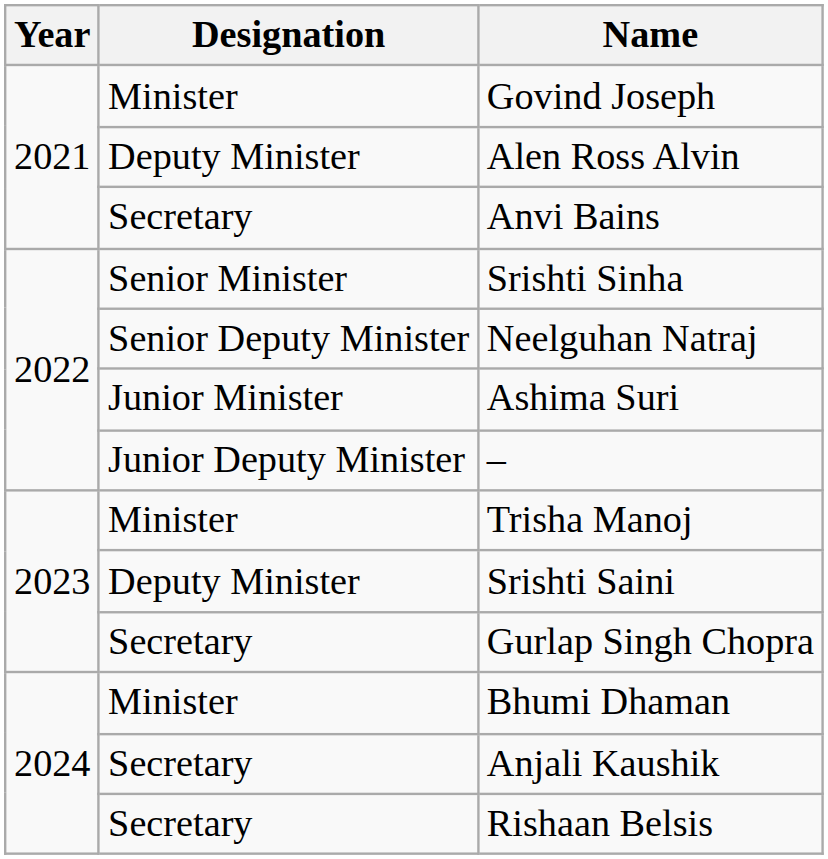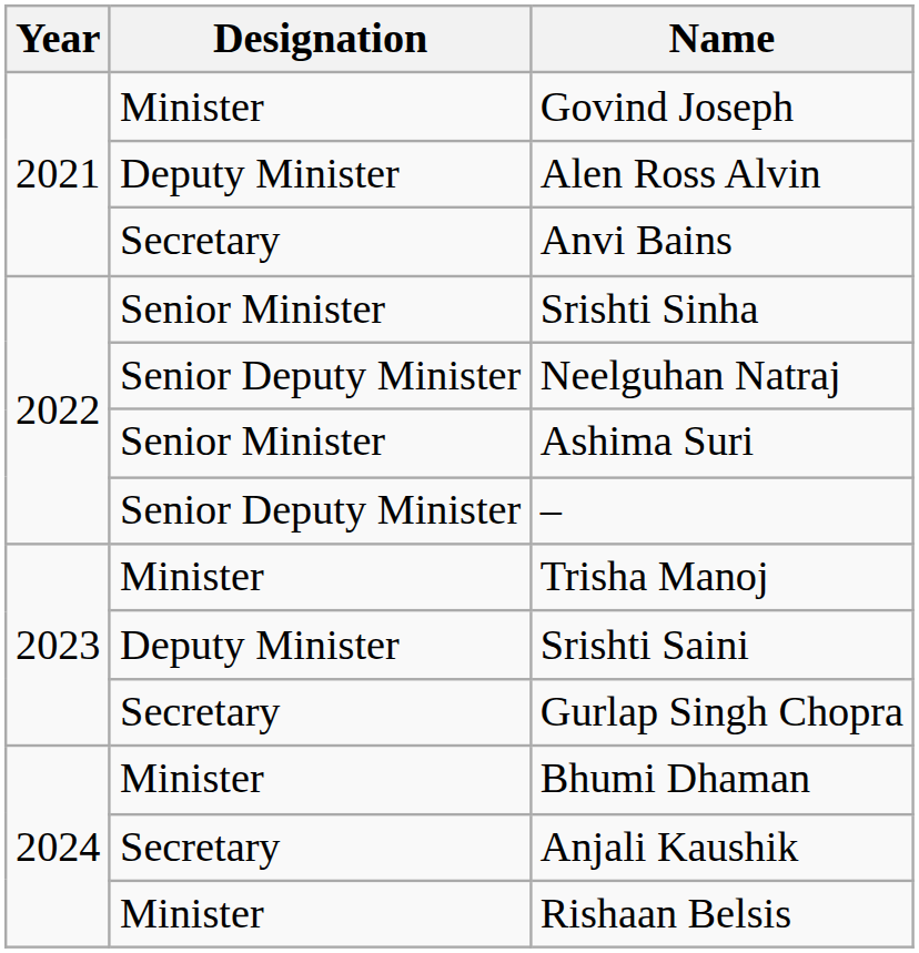Ashima Suri | Designation: Junior Minister -> Senior Minister
– | Designation: Junior Deputy Minister -> Senior Deputy Minister
Rishaan Belsis | Designation: Secretary -> Minister
